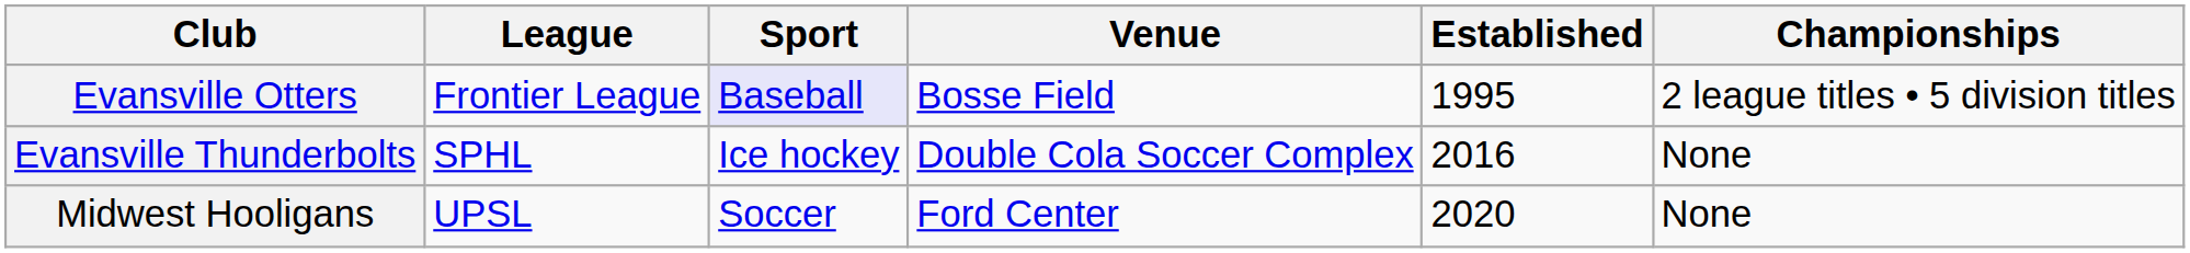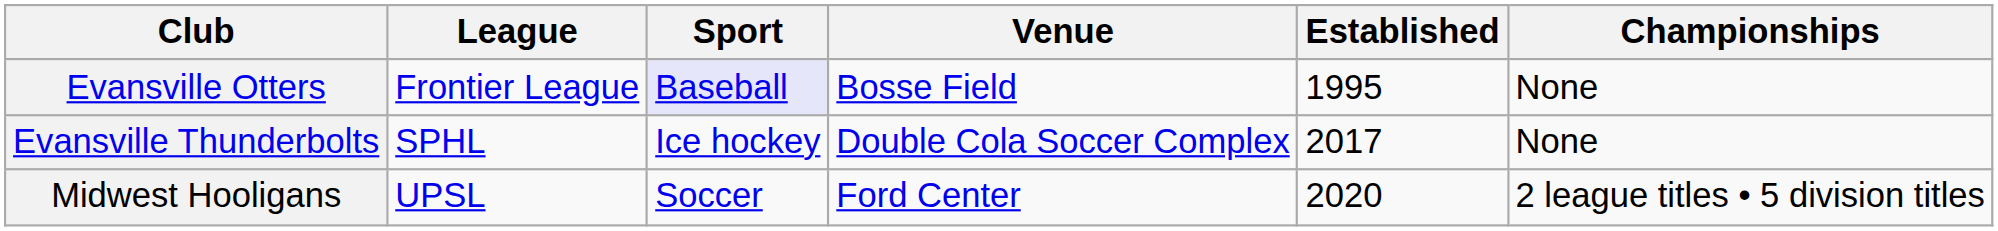Evansville Otters | Championships: 2 league titles • 5 division titles -> None
Evansville Thunderbolts | Established: 2016 -> 2017
Midwest Hooligans | Championships: None -> 2 league titles • 5 division titles
